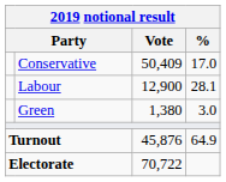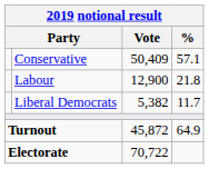Conservative | %: 17.0 -> 57.1
Labour | %: 28.1 -> 21.8
+ row: Liberal Democrats | 5,382 | 11.7
- row: Green | 1,380 | 3.0
Turnout | Vote: 45,876 -> 45,872
